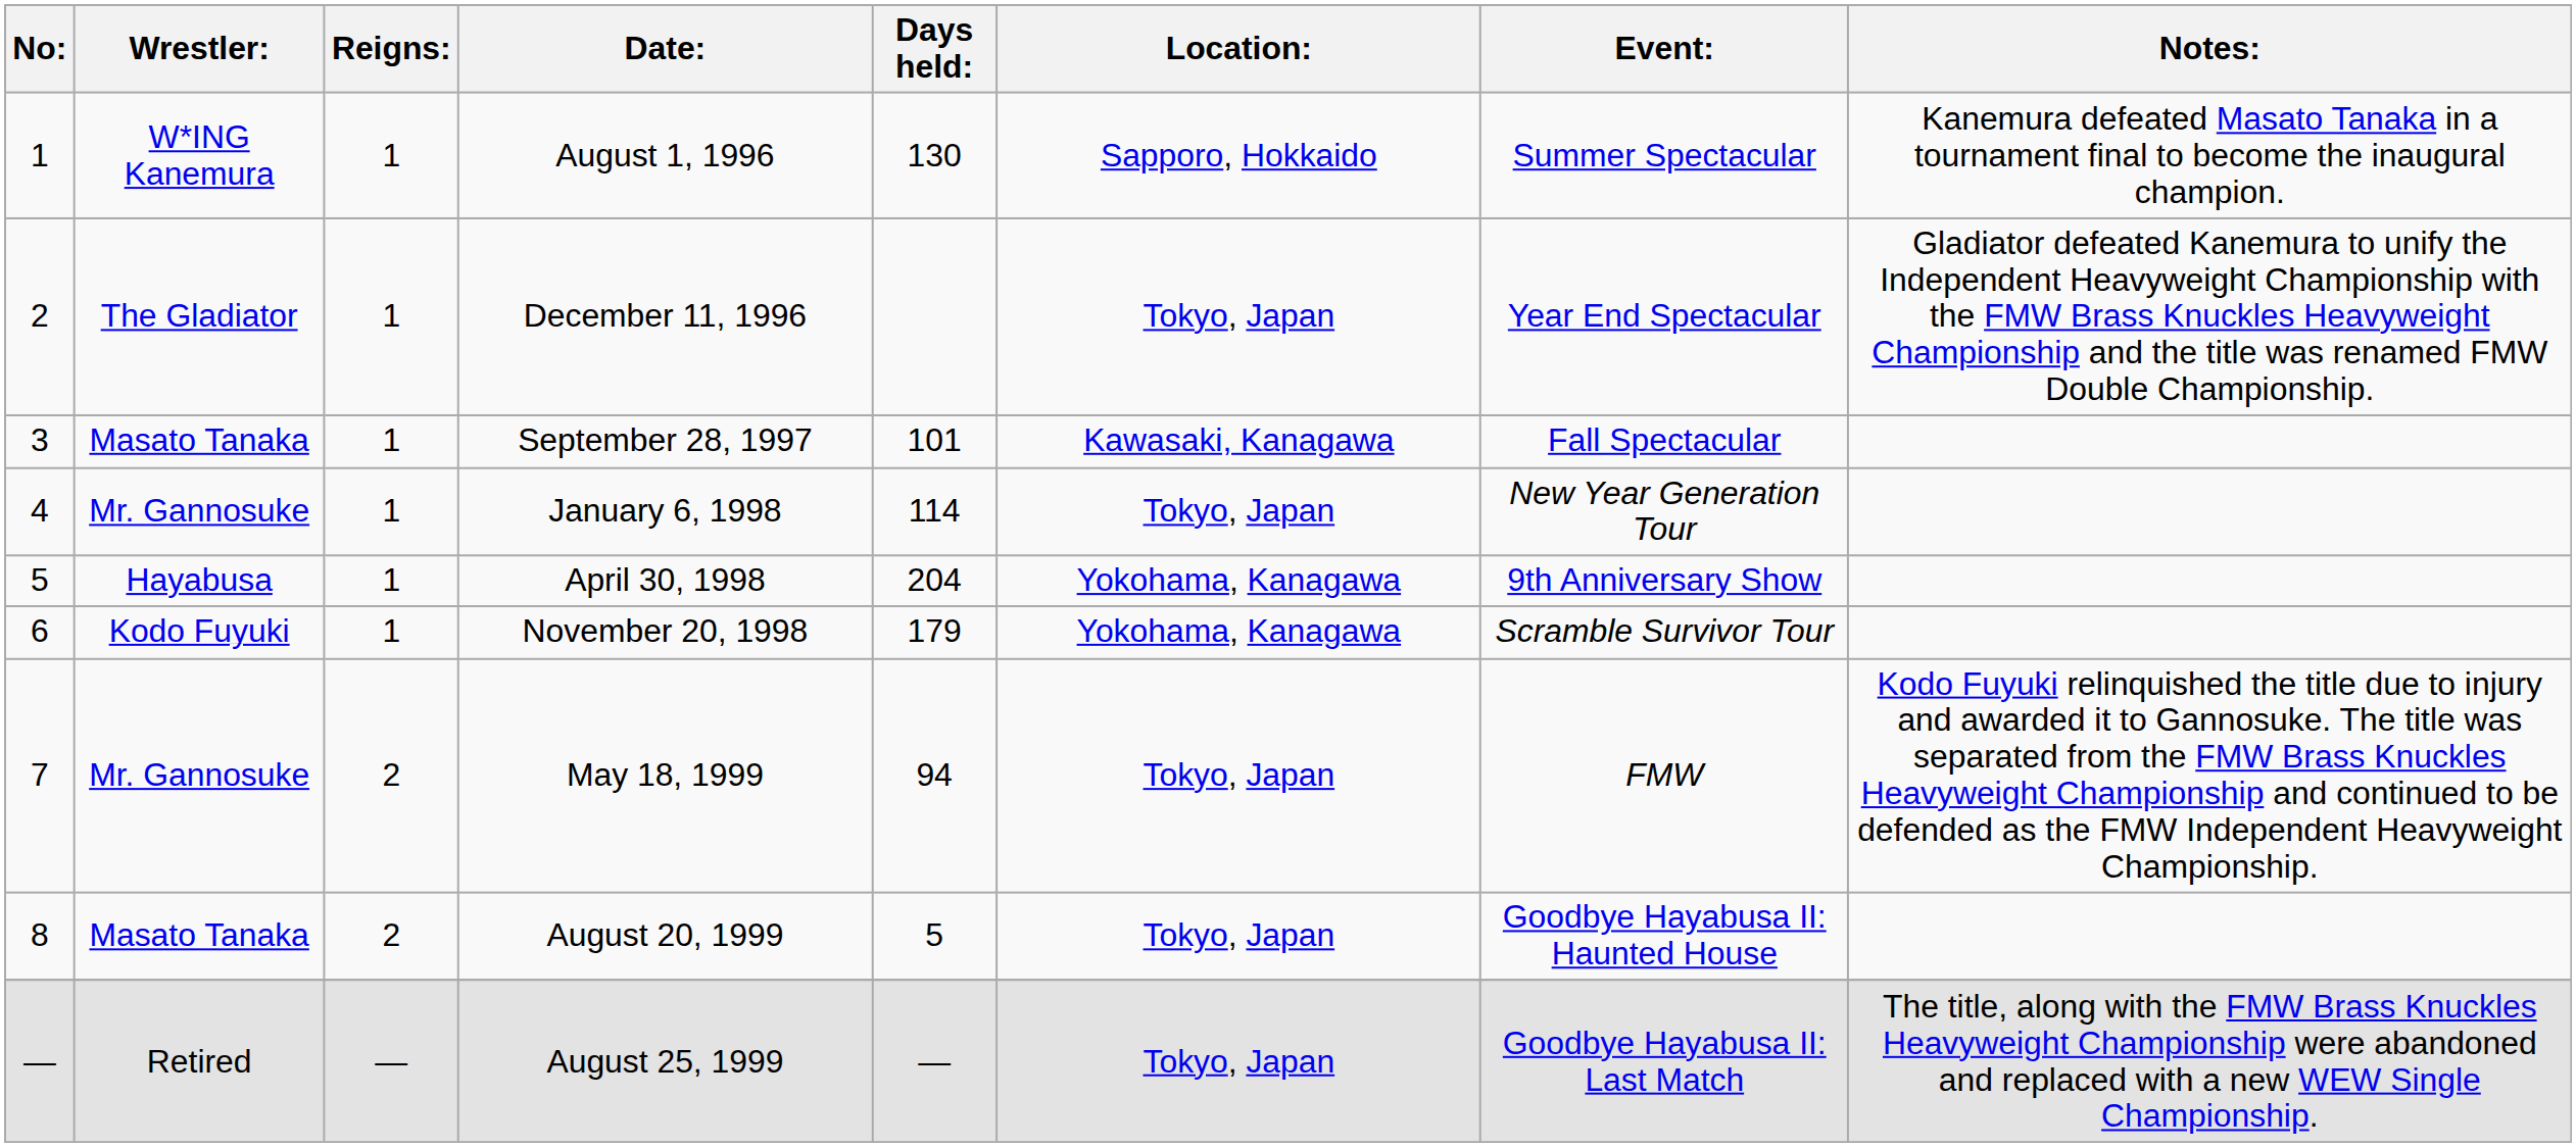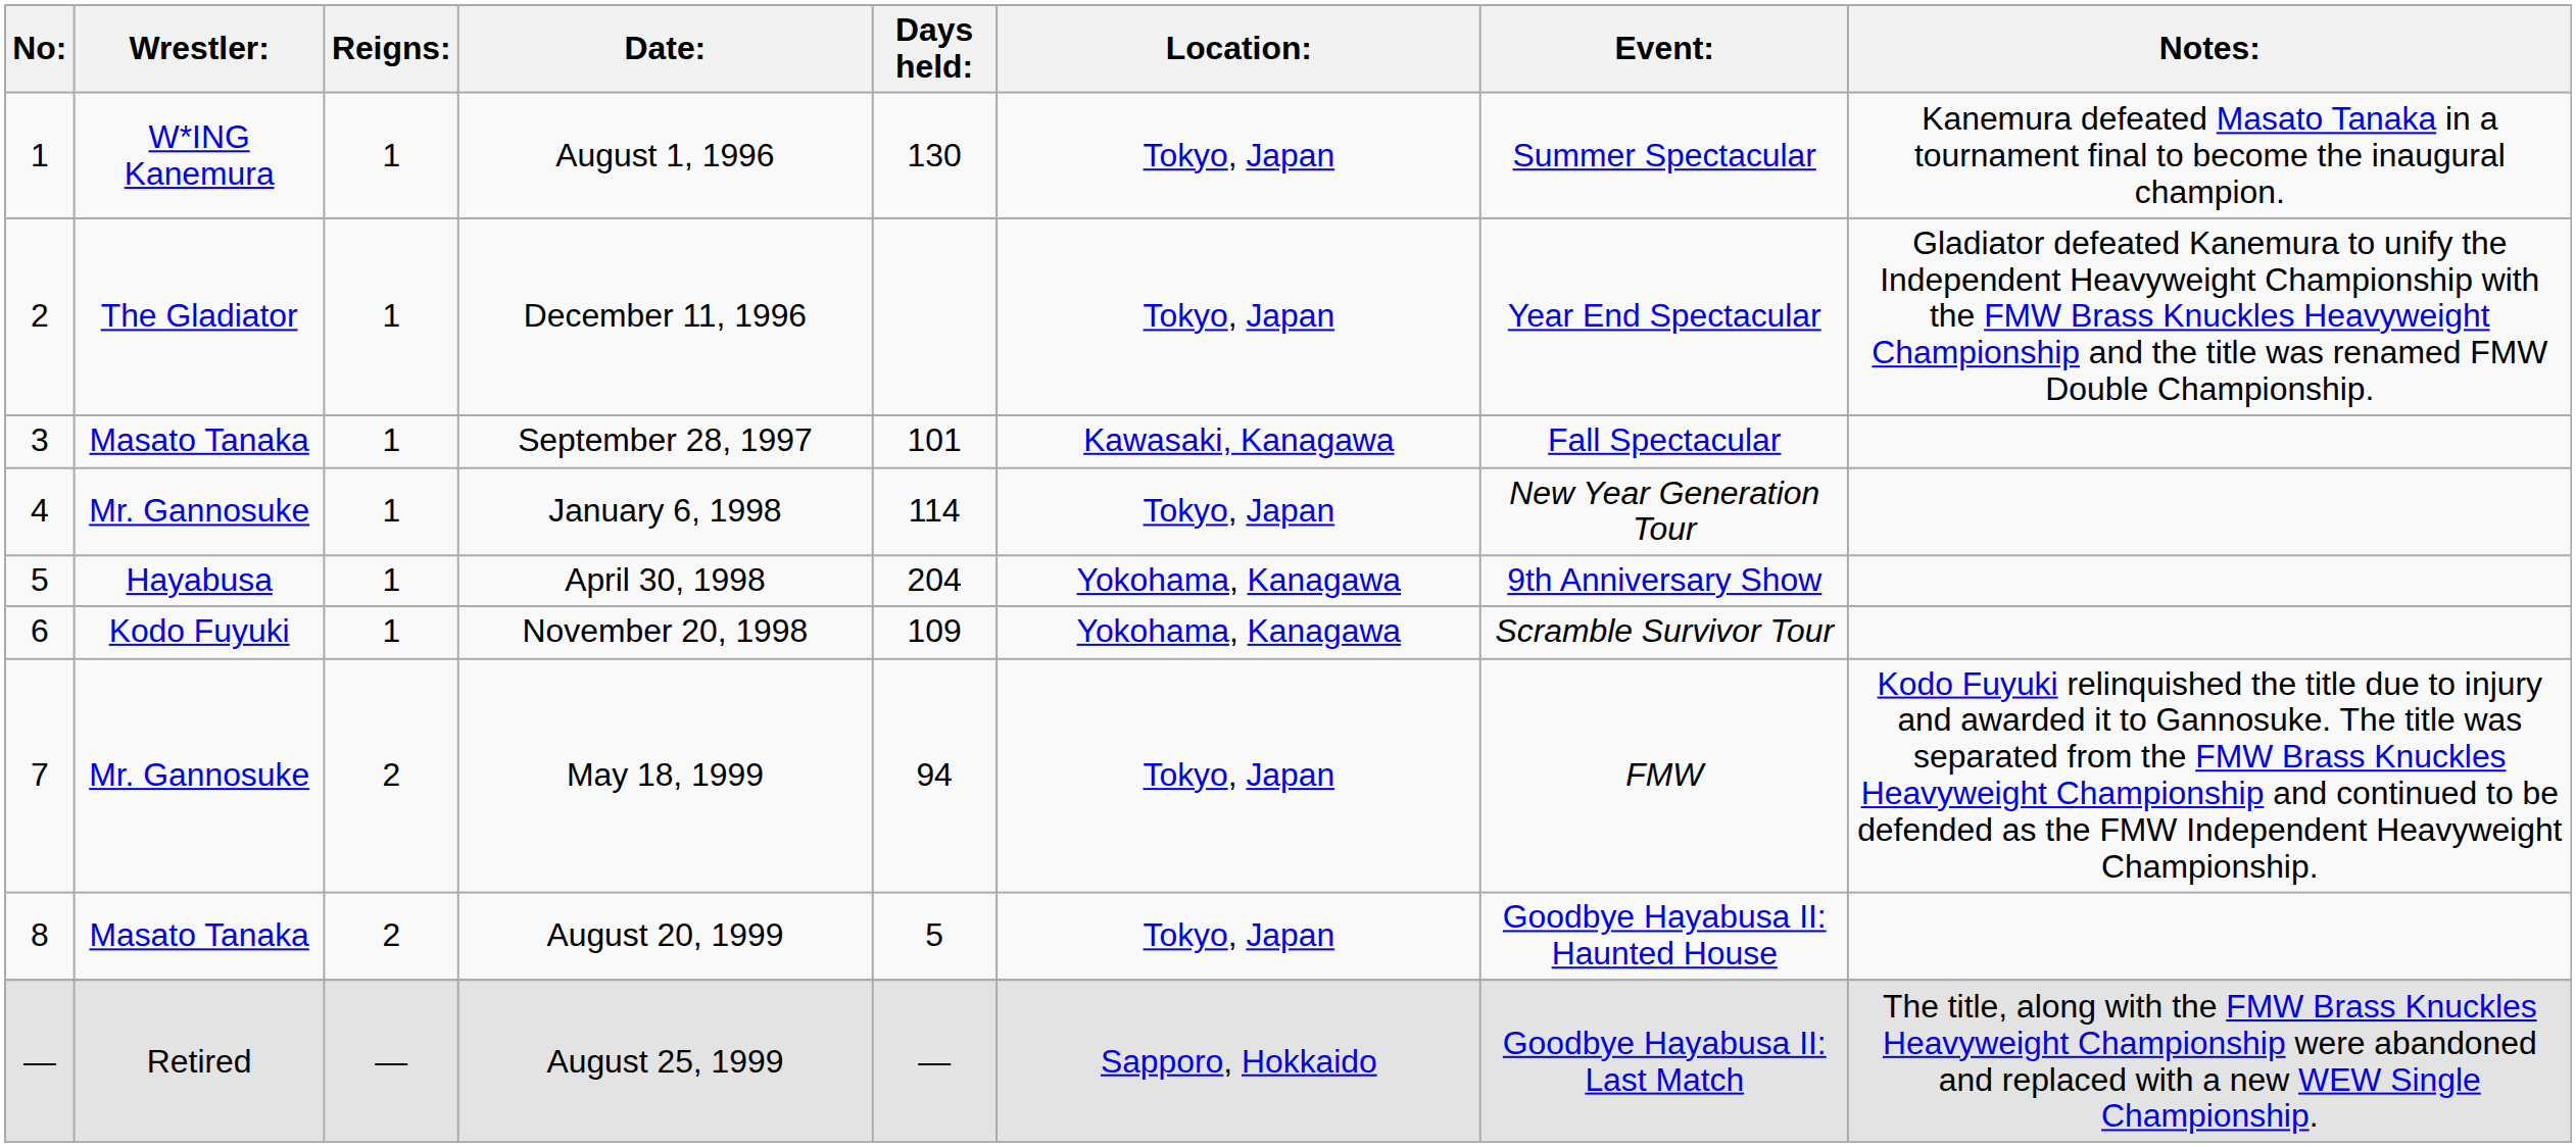August 1, 1996 | Location:: Sapporo, Hokkaido -> Tokyo, Japan
November 20, 1998 | Days held:: 179 -> 109
August 25, 1999 | Location:: Tokyo, Japan -> Sapporo, Hokkaido
